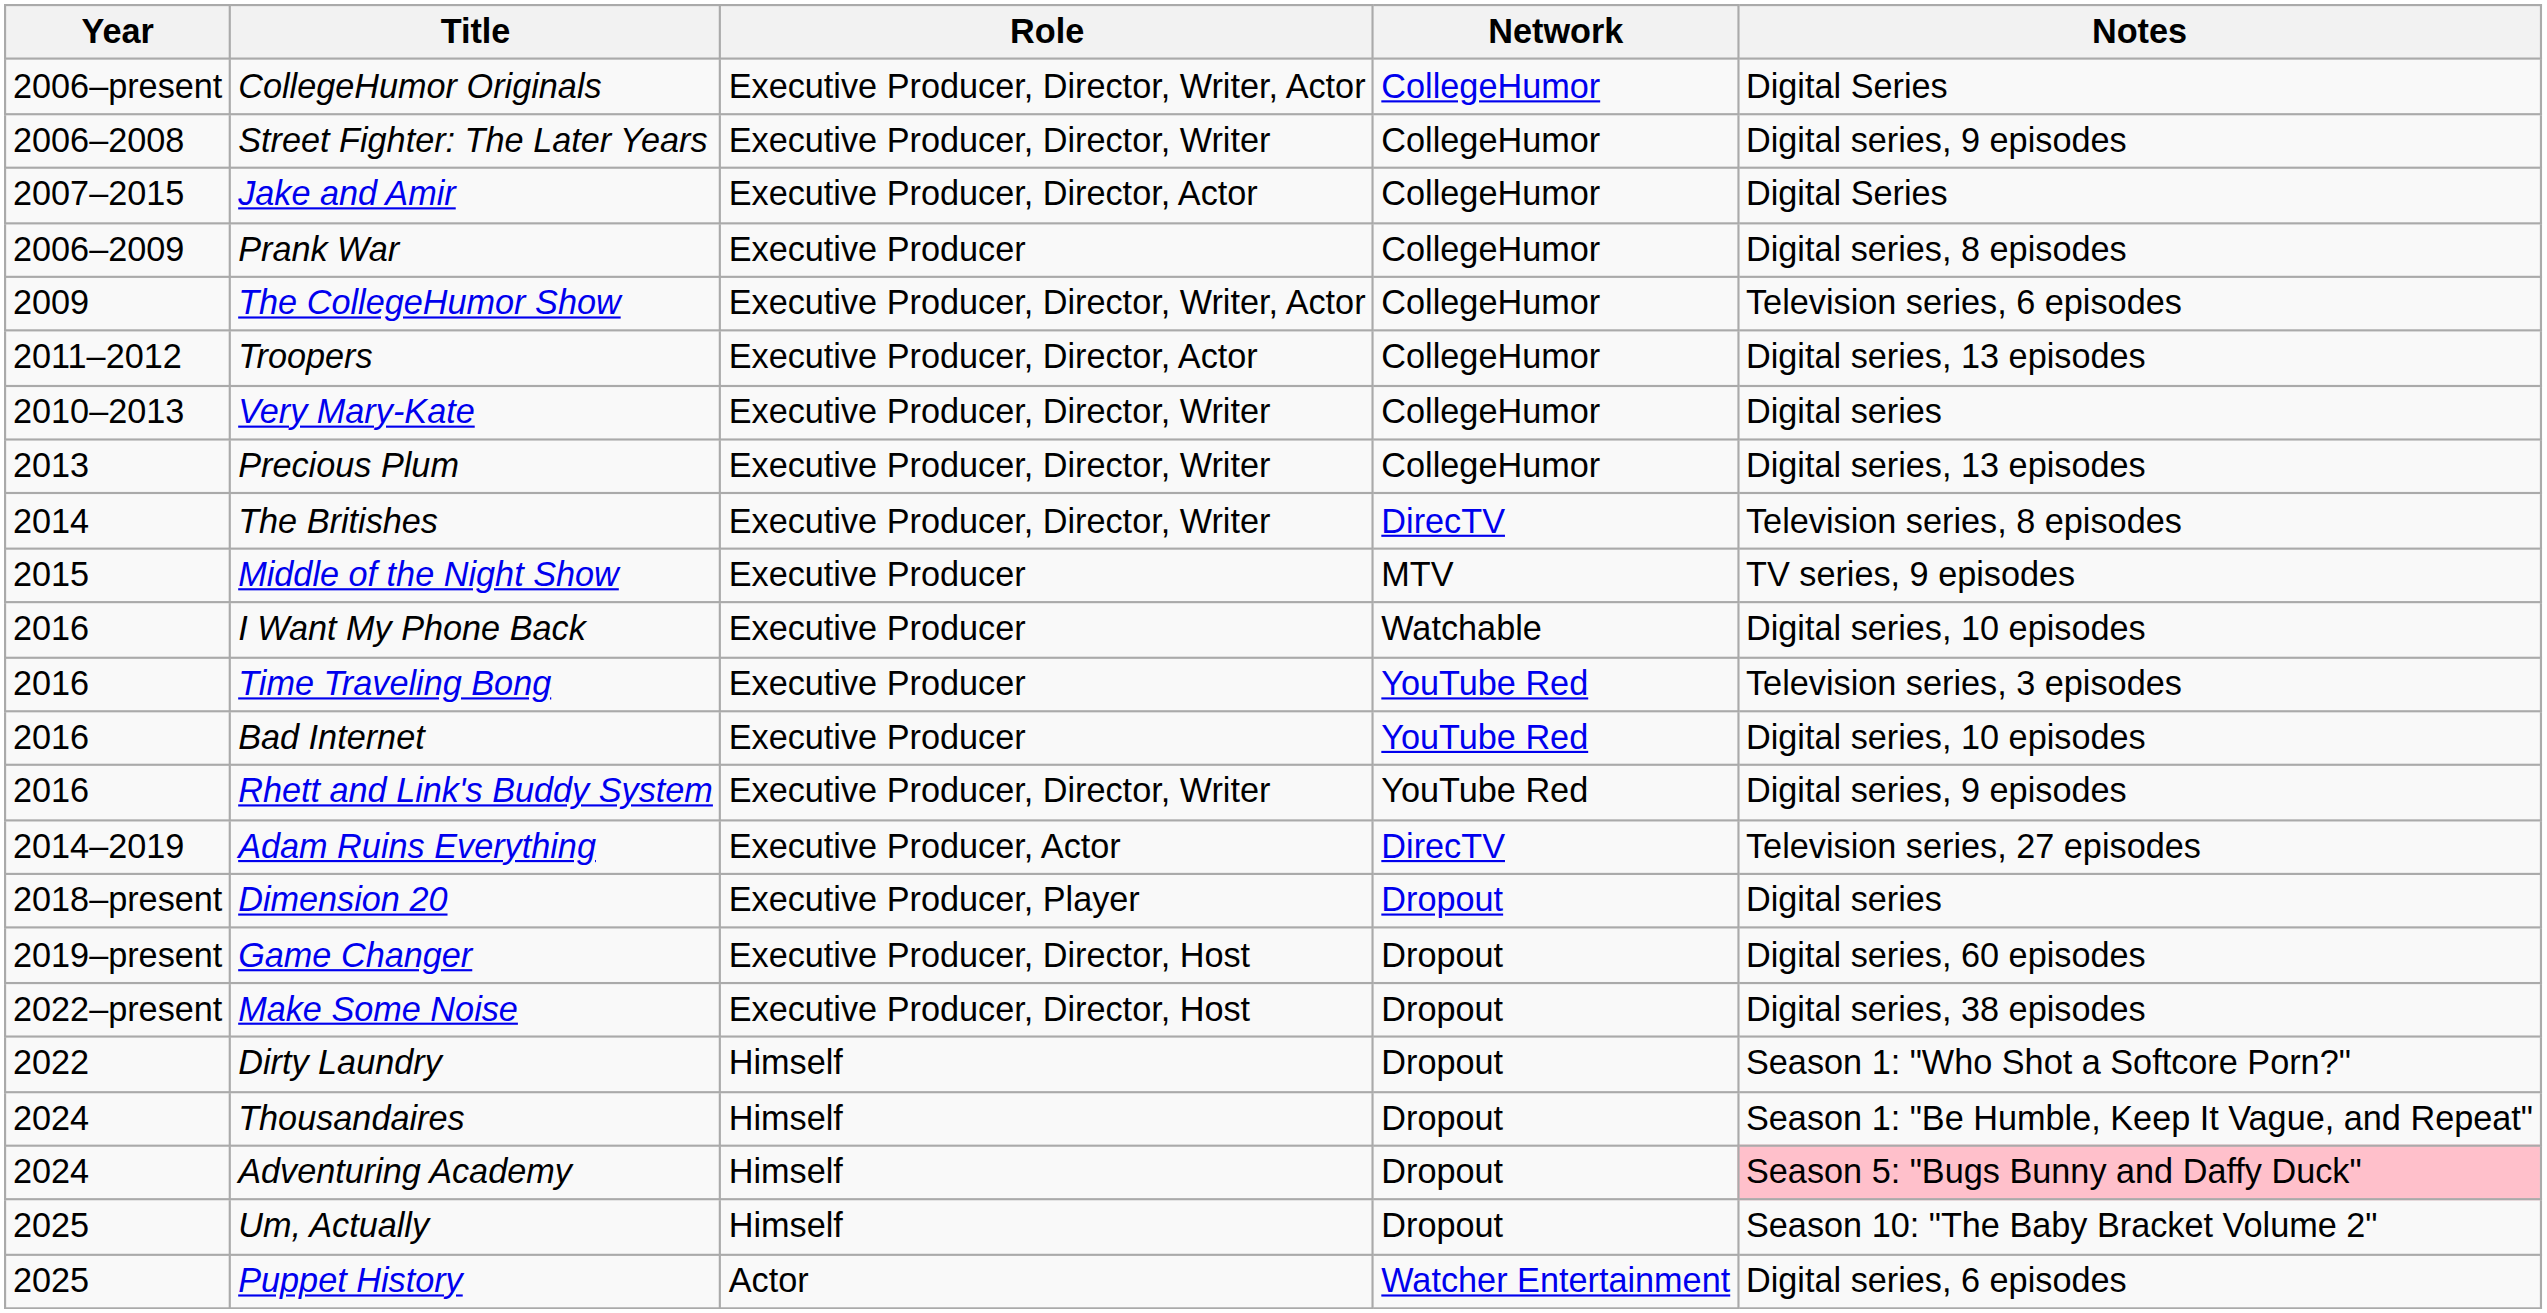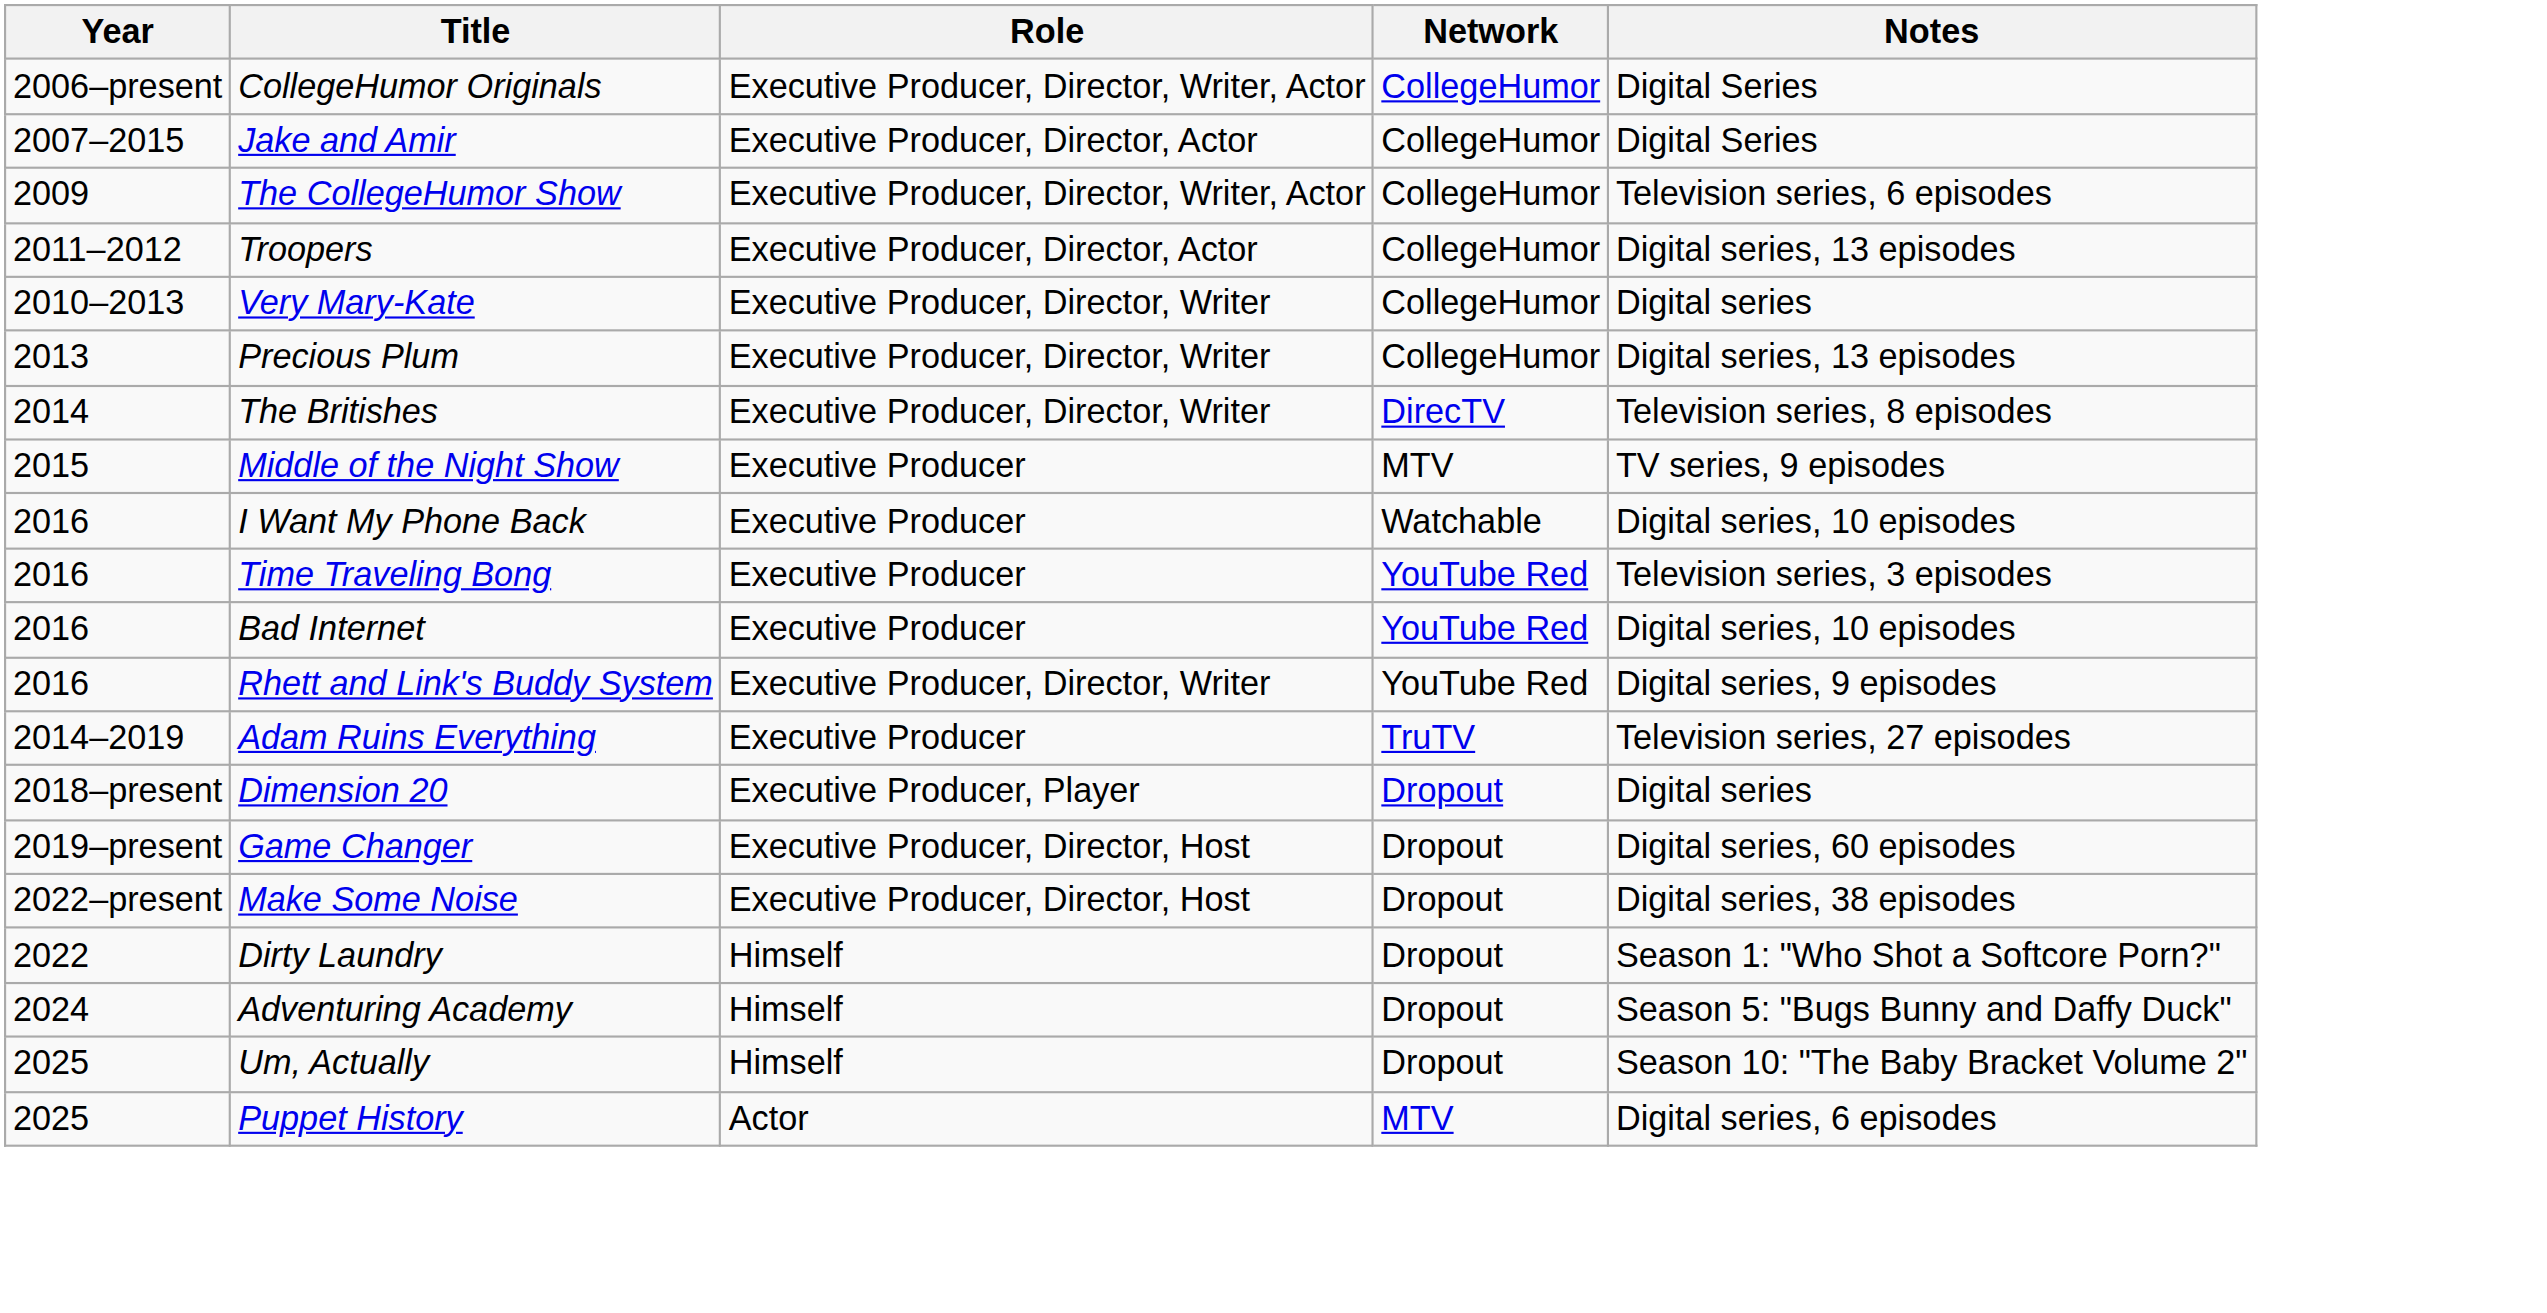- row: 2006–2008 | Street Fighter: The Later Years | Executive Producer, Director, Writer | CollegeHumor | Digital series, 9 episodes
- row: 2006–2009 | Prank War | Executive Producer | CollegeHumor | Digital series, 8 episodes
Adam Ruins Everything | Role: Executive Producer, Actor -> Executive Producer
Adam Ruins Everything | Network: DirecTV -> TruTV
- row: 2024 | Thousandaires | Himself | Dropout | Season 1: "Be Humble, Keep It Vague, and Repeat"
Adventuring Academy | Notes: pink background -> no background
Puppet History | Network: Watcher Entertainment -> MTV
